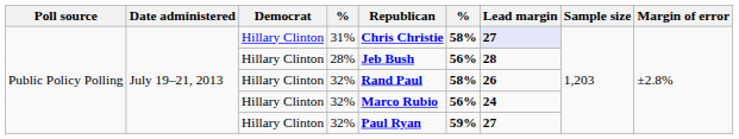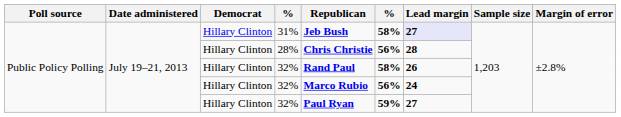31% | Republican: Chris Christie -> Jeb Bush
28% | Republican: Jeb Bush -> Chris Christie
